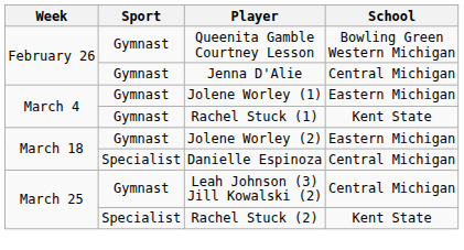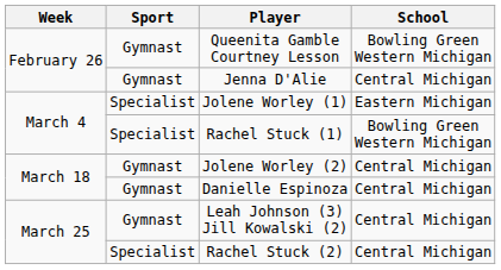Jolene Worley (1) | Sport: Gymnast -> Specialist
Rachel Stuck (1) | Sport: Gymnast -> Specialist
Rachel Stuck (1) | School: Kent State -> Bowling Green Western Michigan
Jolene Worley (2) | School: Eastern Michigan -> Central Michigan
Danielle Espinoza | Sport: Specialist -> Gymnast
Rachel Stuck (2) | School: Kent State -> Central Michigan
